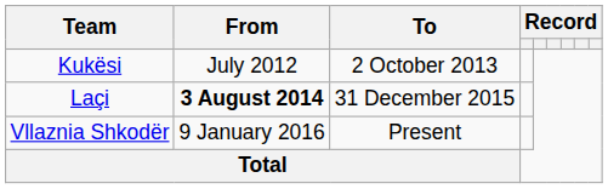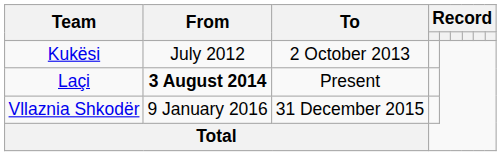Laçi | To: 31 December 2015 -> Present
Vllaznia Shkodër | To: Present -> 31 December 2015
